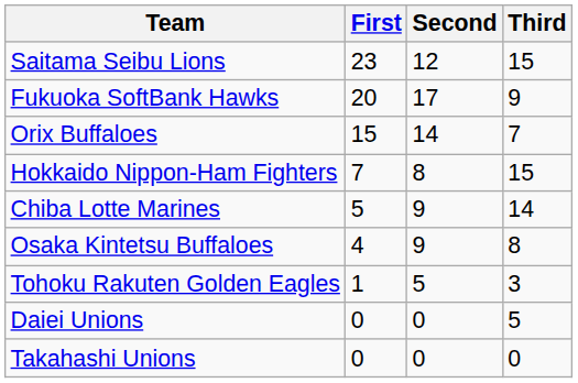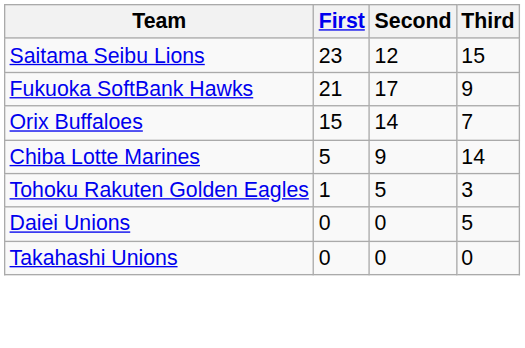Fukuoka SoftBank Hawks | First: 20 -> 21
- row: Hokkaido Nippon-Ham Fighters | 7 | 8 | 15
- row: Osaka Kintetsu Buffaloes | 4 | 9 | 8
